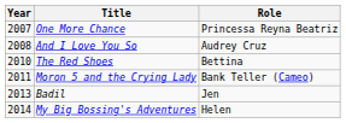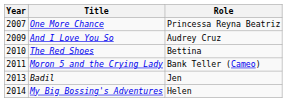And I Love You So | Year: 2008 -> 2009
